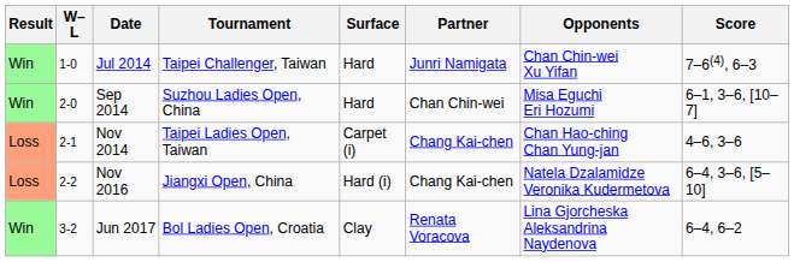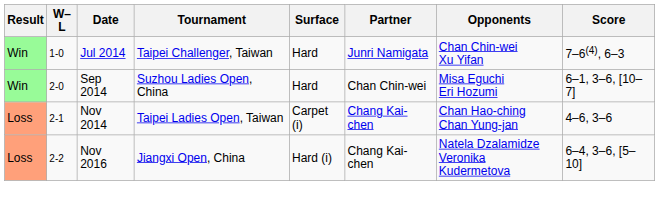- row: Win | 3-2 | Jun 2017 | Bol Ladies Open, Croatia | Clay | Renata Voracova | Lina Gjorcheska Aleksandrina Naydenova | 6–4, 6–2
